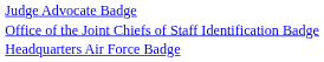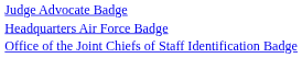rows swapped: Office of the Joint Chiefs of Staff Identification Badge <-> Headquarters Air Force Badge
